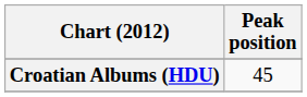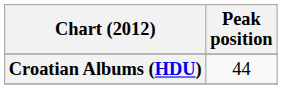Croatian Albums (HDU) | Peak position: 45 -> 44
